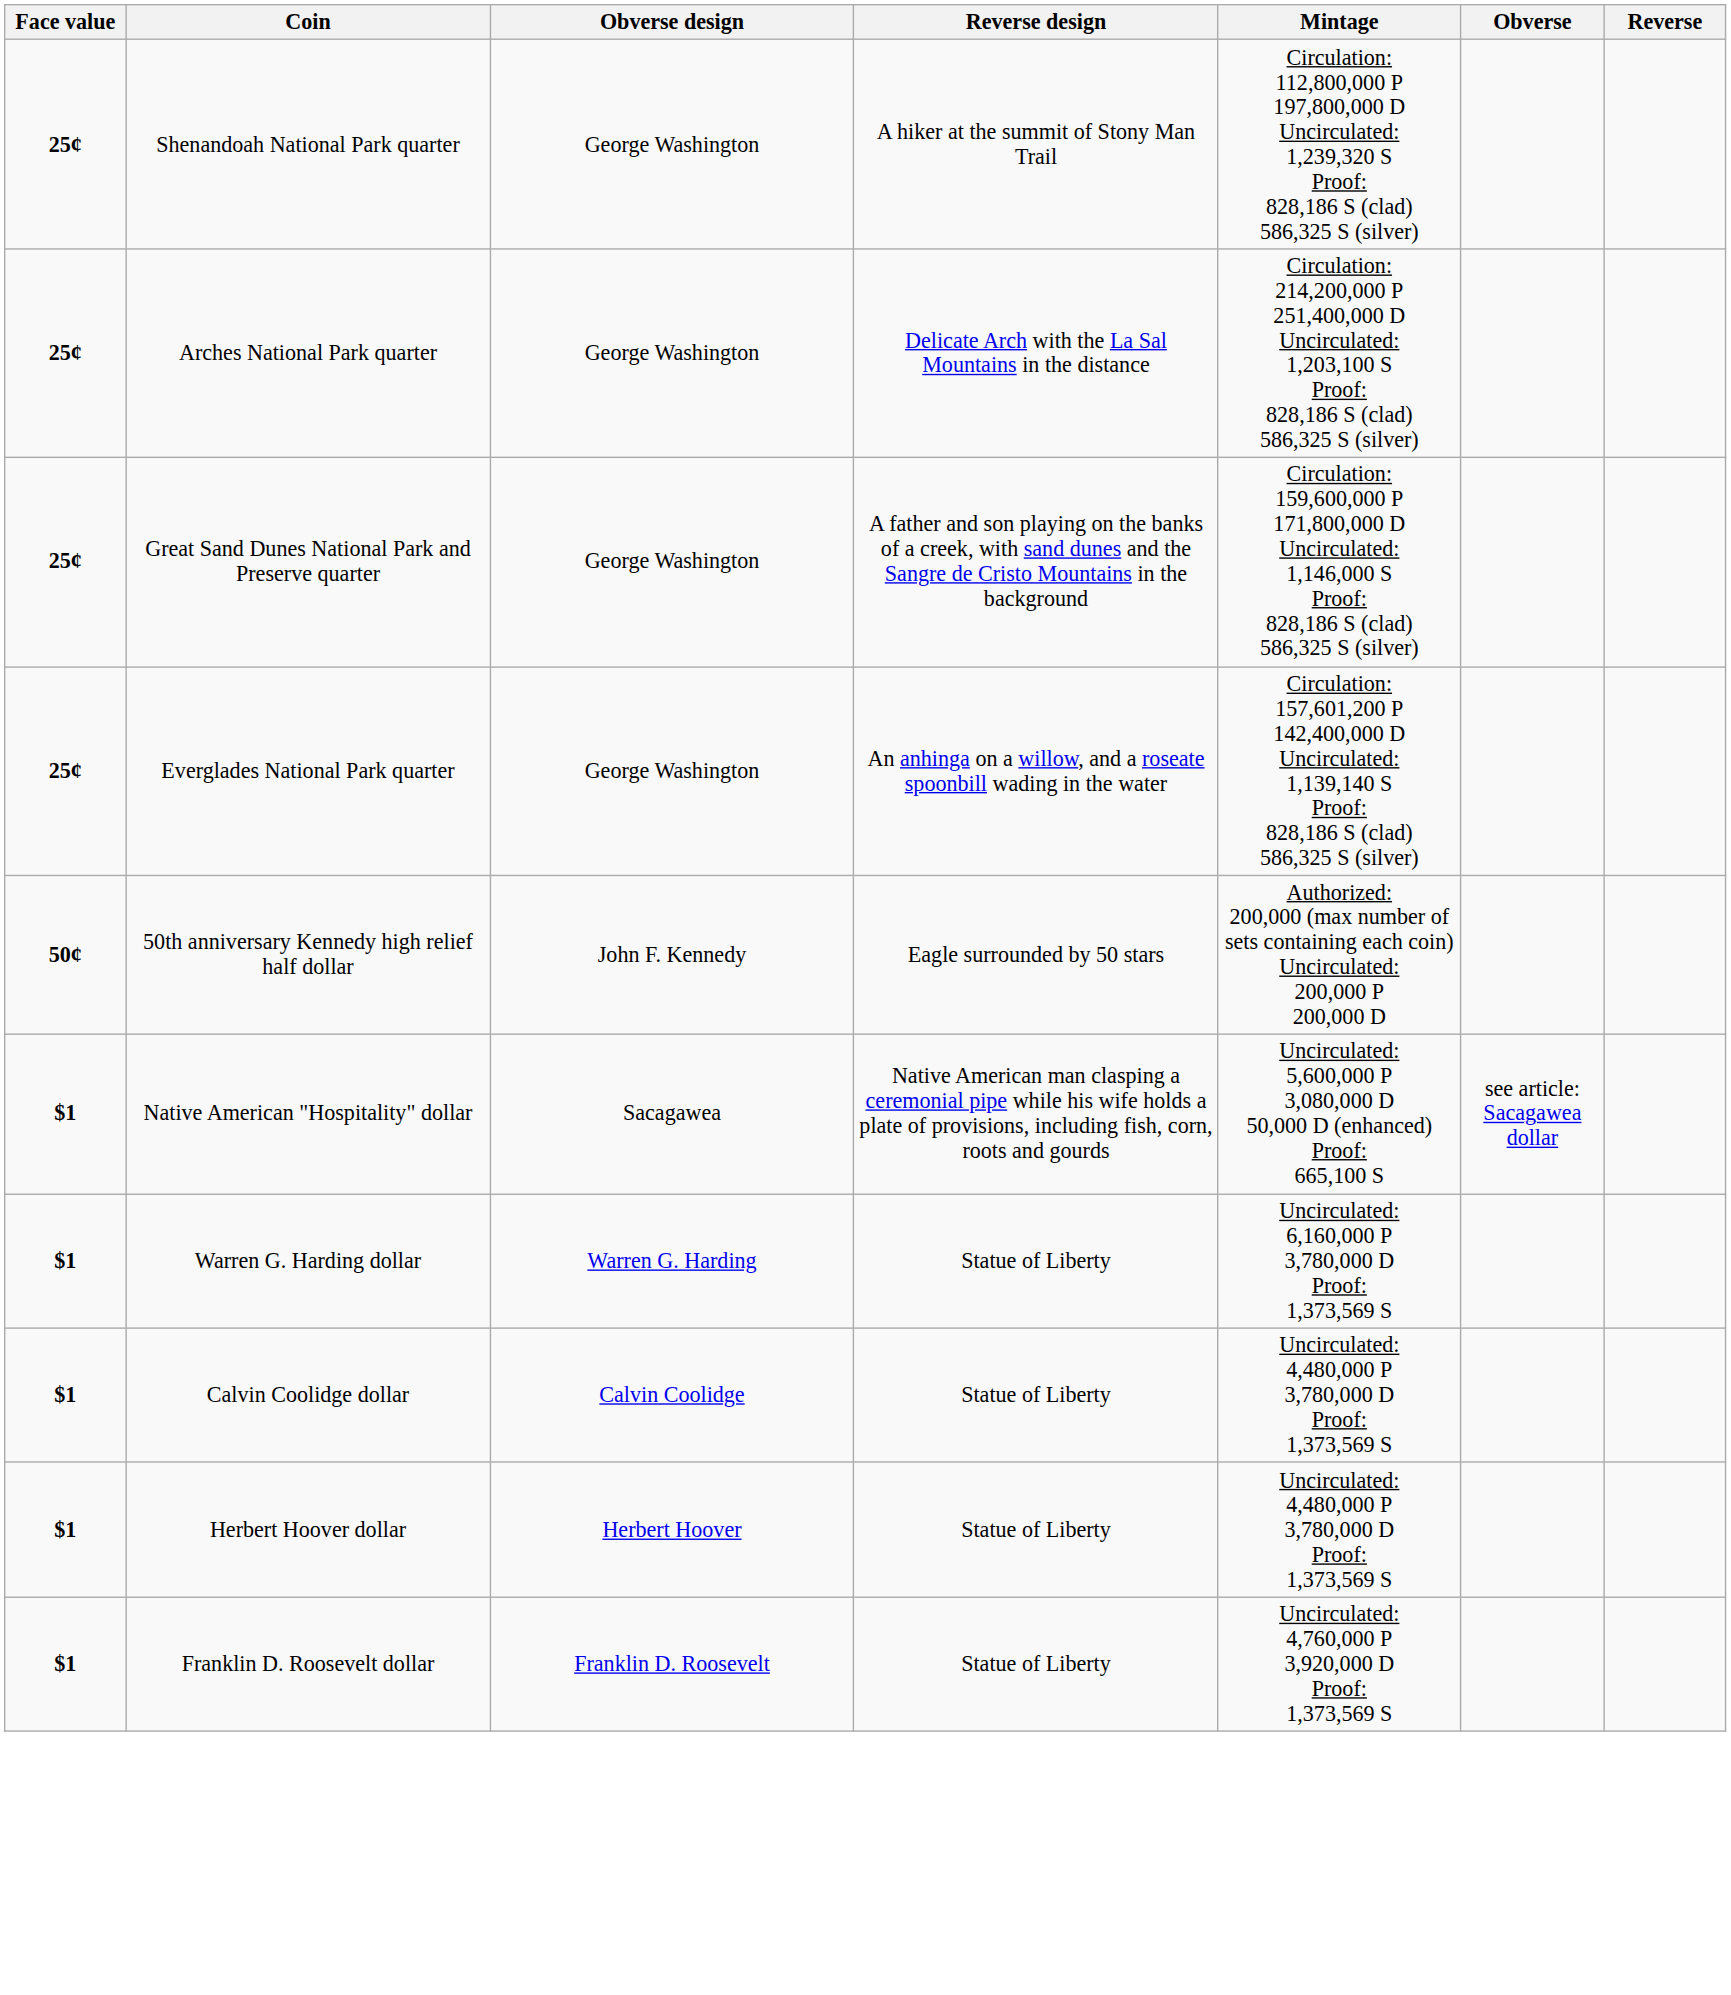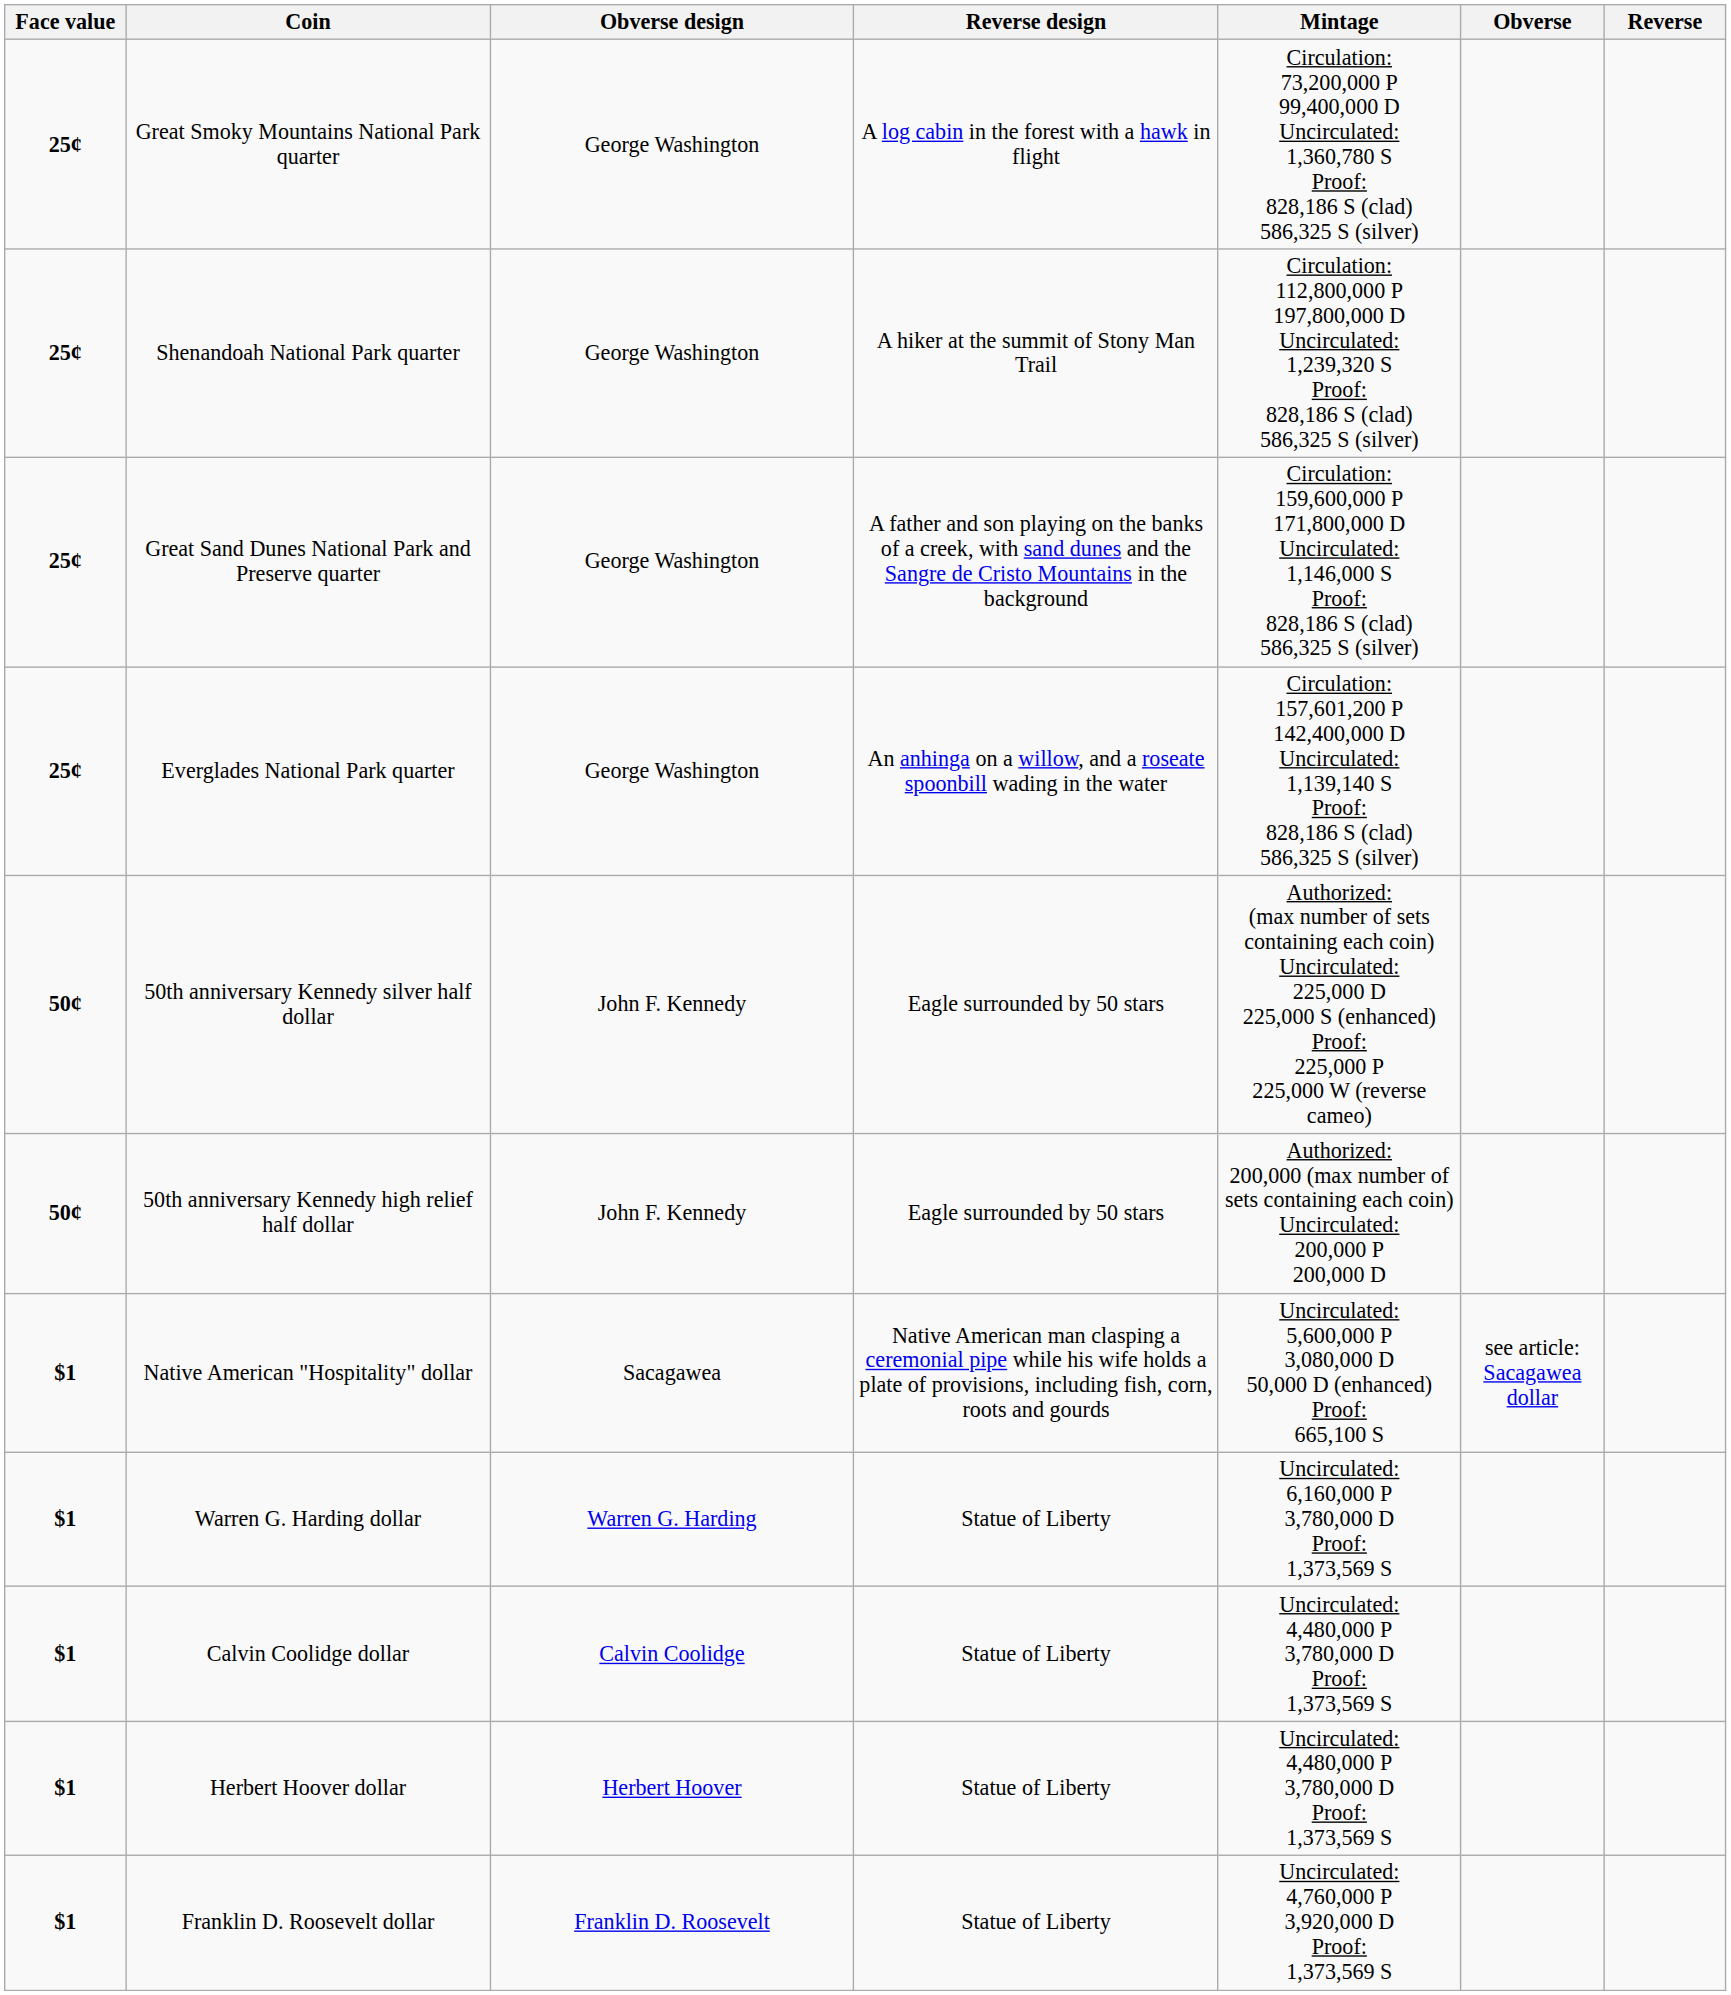+ row: 25¢ | Great Smoky Mountains National Park quarter | George Washington | A log cabin in the forest with a hawk in flight | Circulation: 73,200,000 P 99,400,000 D Uncirculated: 1,360,780 S Proof: 828,186 S (clad) 586,325 S (silver)
- row: 25¢ | Arches National Park quarter | George Washington | Delicate Arch with the La Sal Mountains in the distance | Circulation: 214,200,000 P 251,400,000 D Uncirculated: 1,203,100 S Proof: 828,186 S (clad) 586,325 S (silver)
+ row: 50¢ | 50th anniversary Kennedy silver half dollar | John F. Kennedy | Eagle surrounded by 50 stars | Authorized: (max number of sets containing each coin) Uncirculated: 225,000 D 225,000 S (enhanced) Proof: 225,000 P 225,000 W (reverse cameo)
